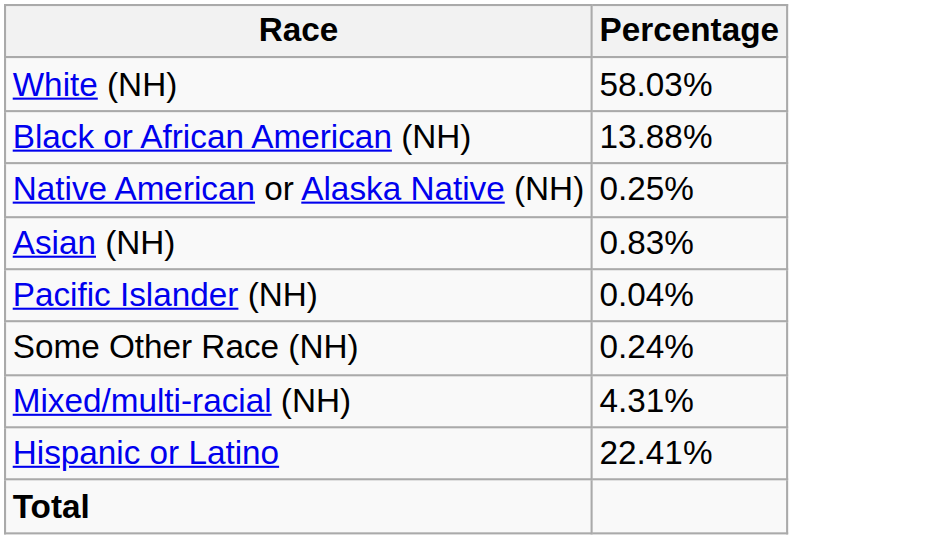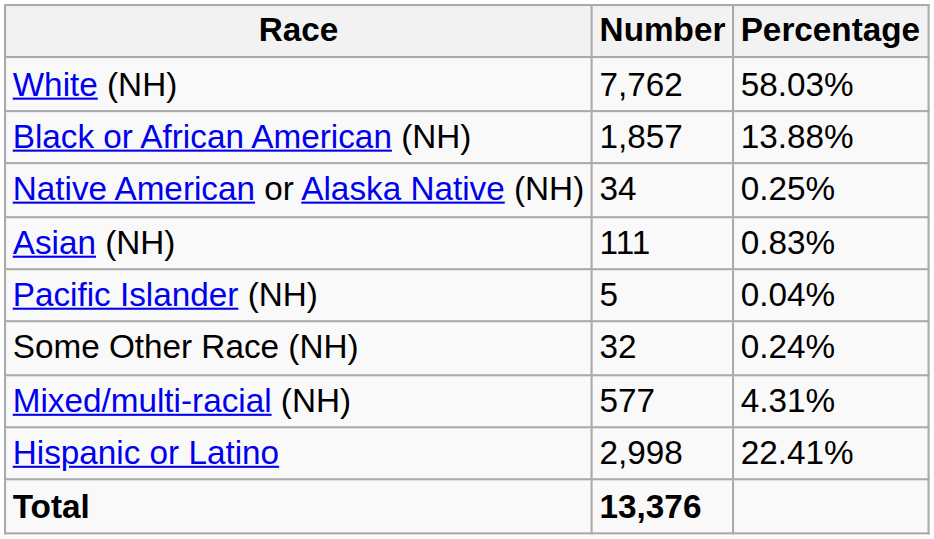+ column: Number | 7,762 | 1,857 | 34 | 111 | 5 | 32 | 577 | 2,998 | 13,376
